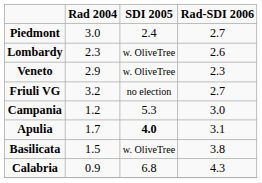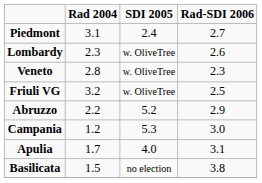Piedmont | Rad 2004: 3.0 -> 3.1
Veneto | Rad 2004: 2.9 -> 2.8
Friuli VG | SDI 2005: no election -> w. OliveTree
Friuli VG | Rad-SDI 2006: 2.7 -> 2.5
+ row: Abruzzo | 2.2 | 5.2 | 2.9
Apulia | SDI 2005: bold -> normal
Basilicata | SDI 2005: w. OliveTree -> no election
- row: Calabria | 0.9 | 6.8 | 4.3
